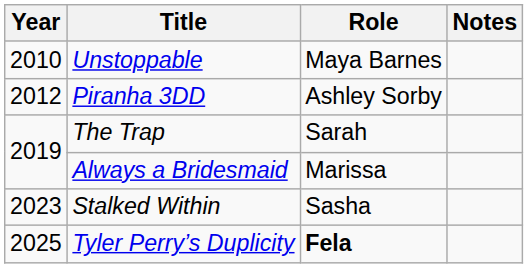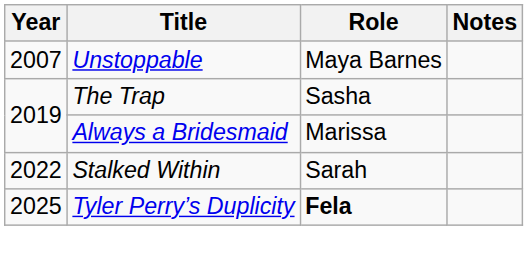Unstoppable | Year: 2010 -> 2007
- row: 2012 | Piranha 3DD | Ashley Sorby
The Trap | Role: Sarah -> Sasha
Stalked Within | Year: 2023 -> 2022
Stalked Within | Role: Sasha -> Sarah
